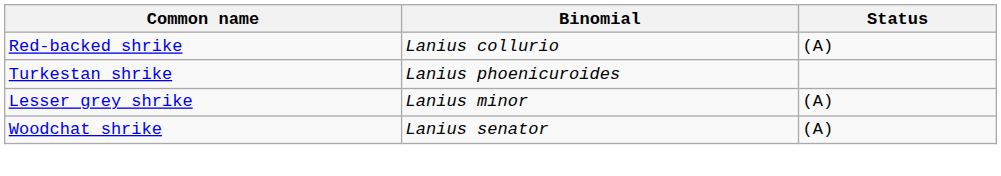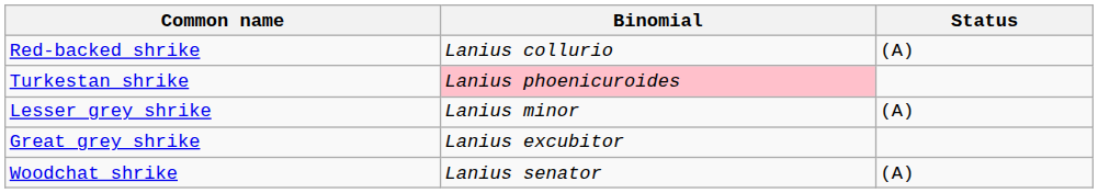Turkestan shrike | Binomial: no background -> pink background
+ row: Great grey shrike | Lanius excubitor
